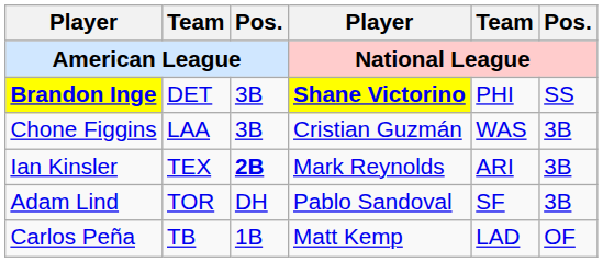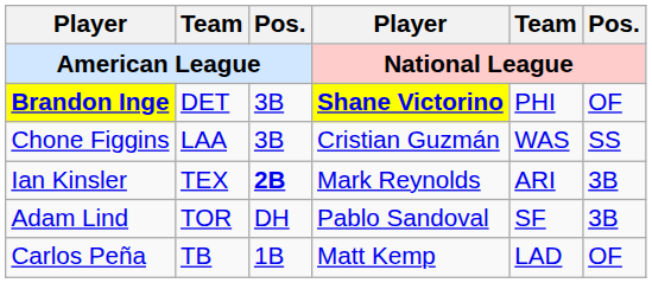Brandon Inge | Pos. / National League: SS -> OF
Chone Figgins | Pos. / National League: 3B -> SS
